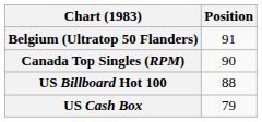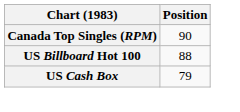- row: Belgium (Ultratop 50 Flanders) | 91
